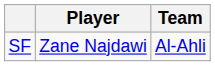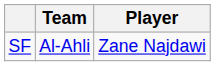columns swapped: Player <-> Team
